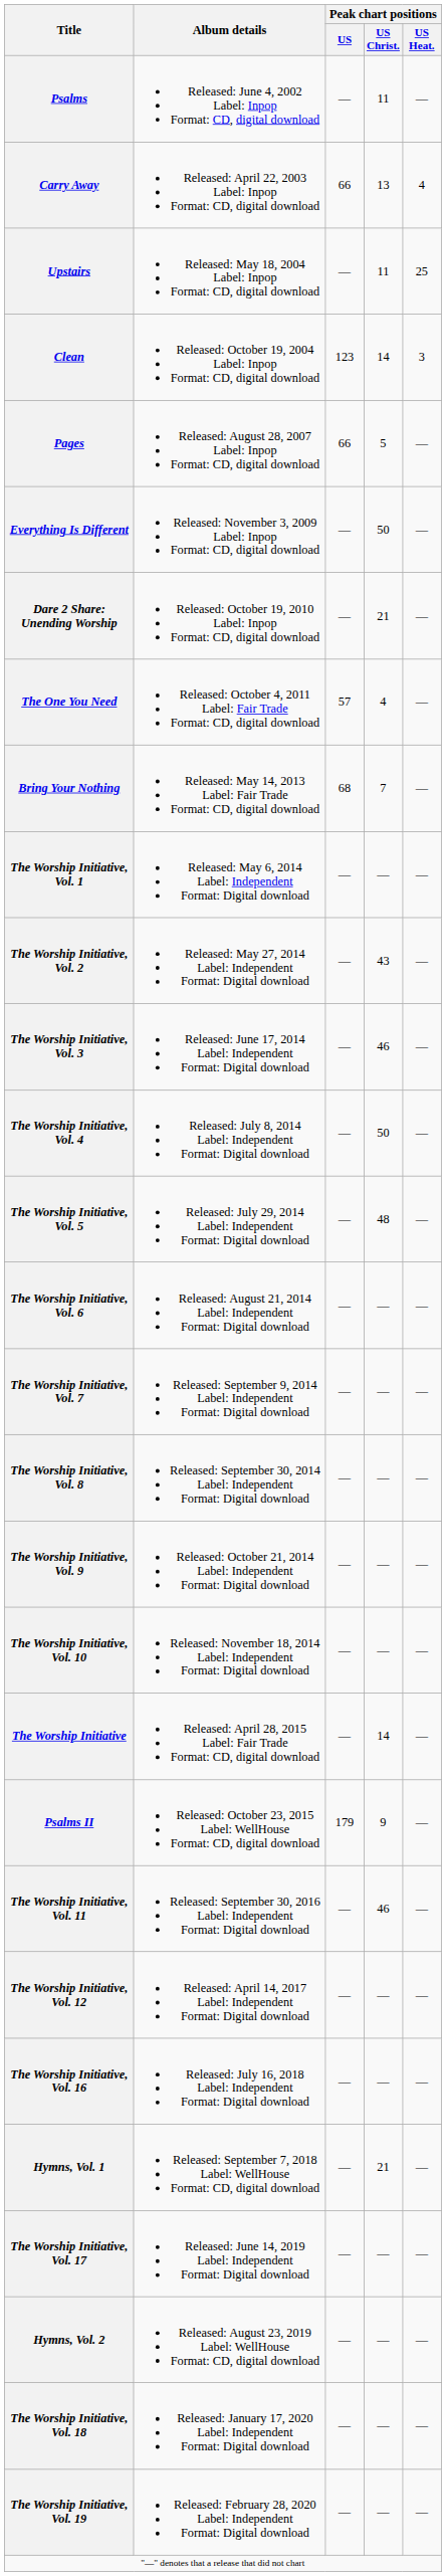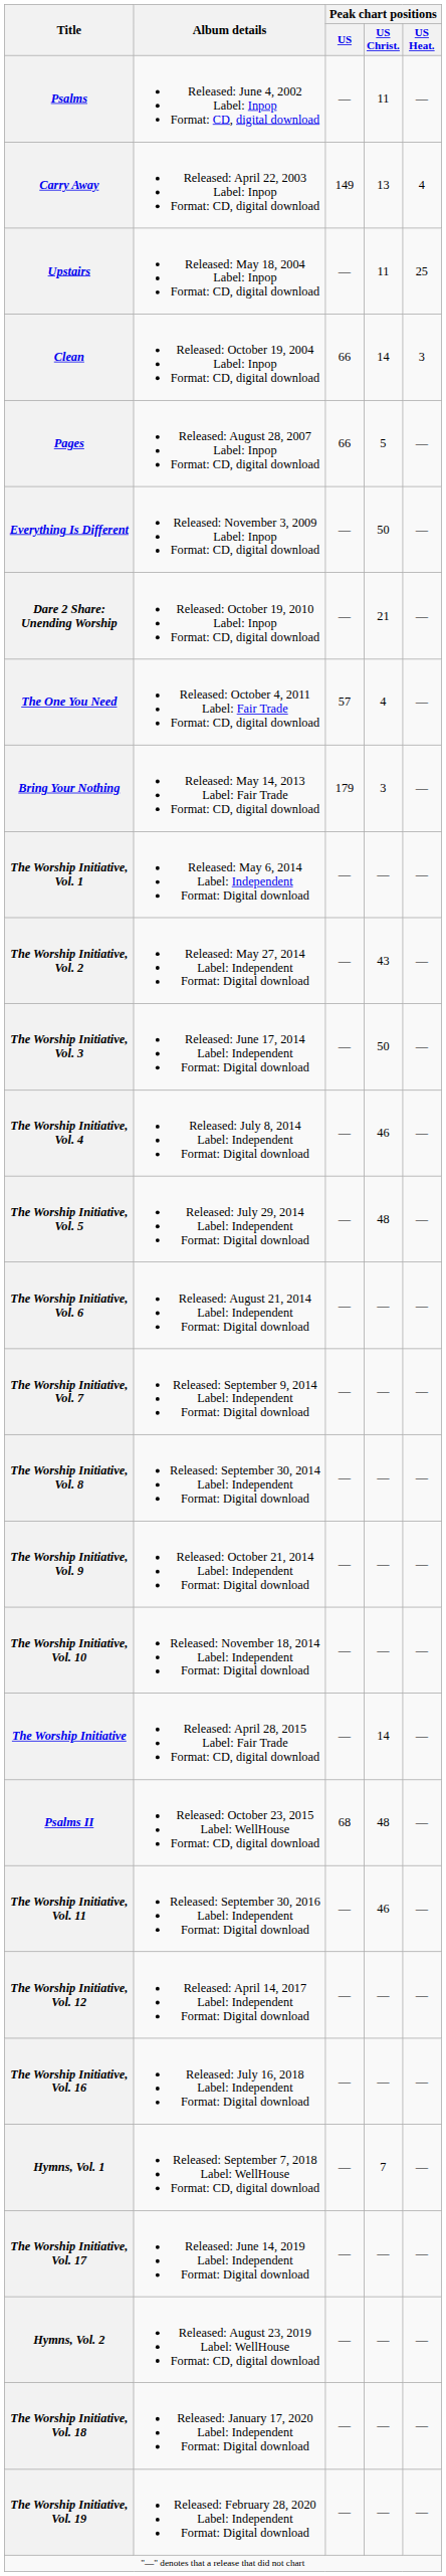Carry Away | Peak chart positions / US: 66 -> 149
Clean | Peak chart positions / US: 123 -> 66
Bring Your Nothing | Peak chart positions / US: 68 -> 179
Bring Your Nothing | Peak chart positions / US Christ.: 7 -> 3
The Worship Initiative, Vol. 3 | Peak chart positions / US Christ.: 46 -> 50
The Worship Initiative, Vol. 4 | Peak chart positions / US Christ.: 50 -> 46
Psalms II | Peak chart positions / US: 179 -> 68
Psalms II | Peak chart positions / US Christ.: 9 -> 48
Hymns, Vol. 1 | Peak chart positions / US Christ.: 21 -> 7
